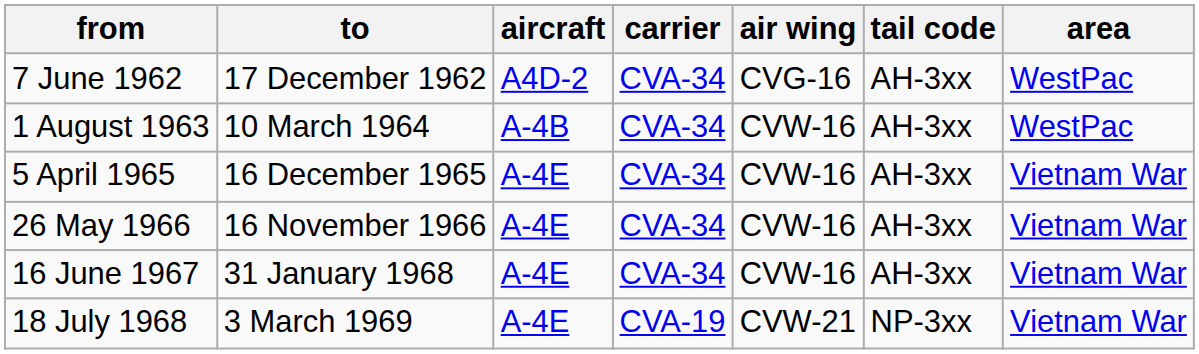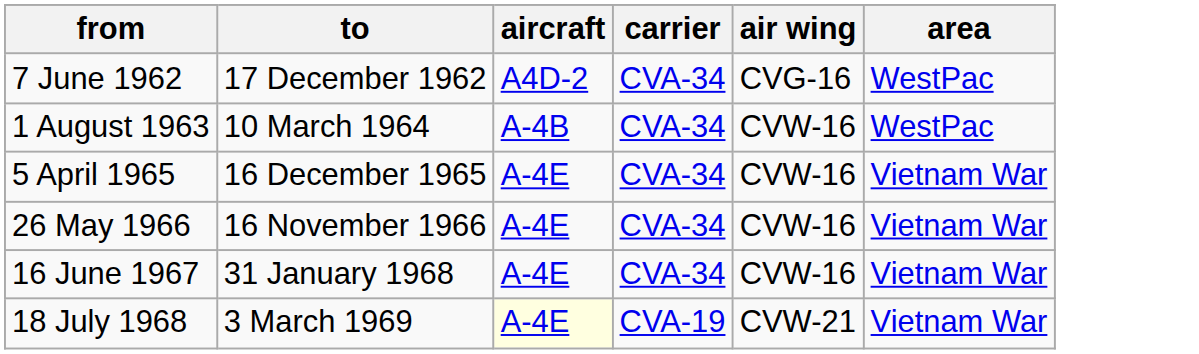- column: tail code | AH-3xx | AH-3xx | AH-3xx | AH-3xx | AH-3xx | NP-3xx
18 July 1968 | aircraft: no background -> lightyellow background
